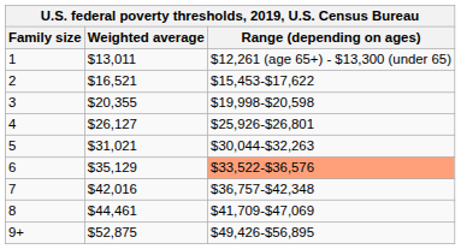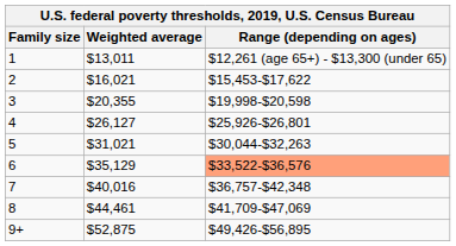2 | Weighted average: $16,521 -> $16,021
7 | Weighted average: $42,016 -> $40,016
